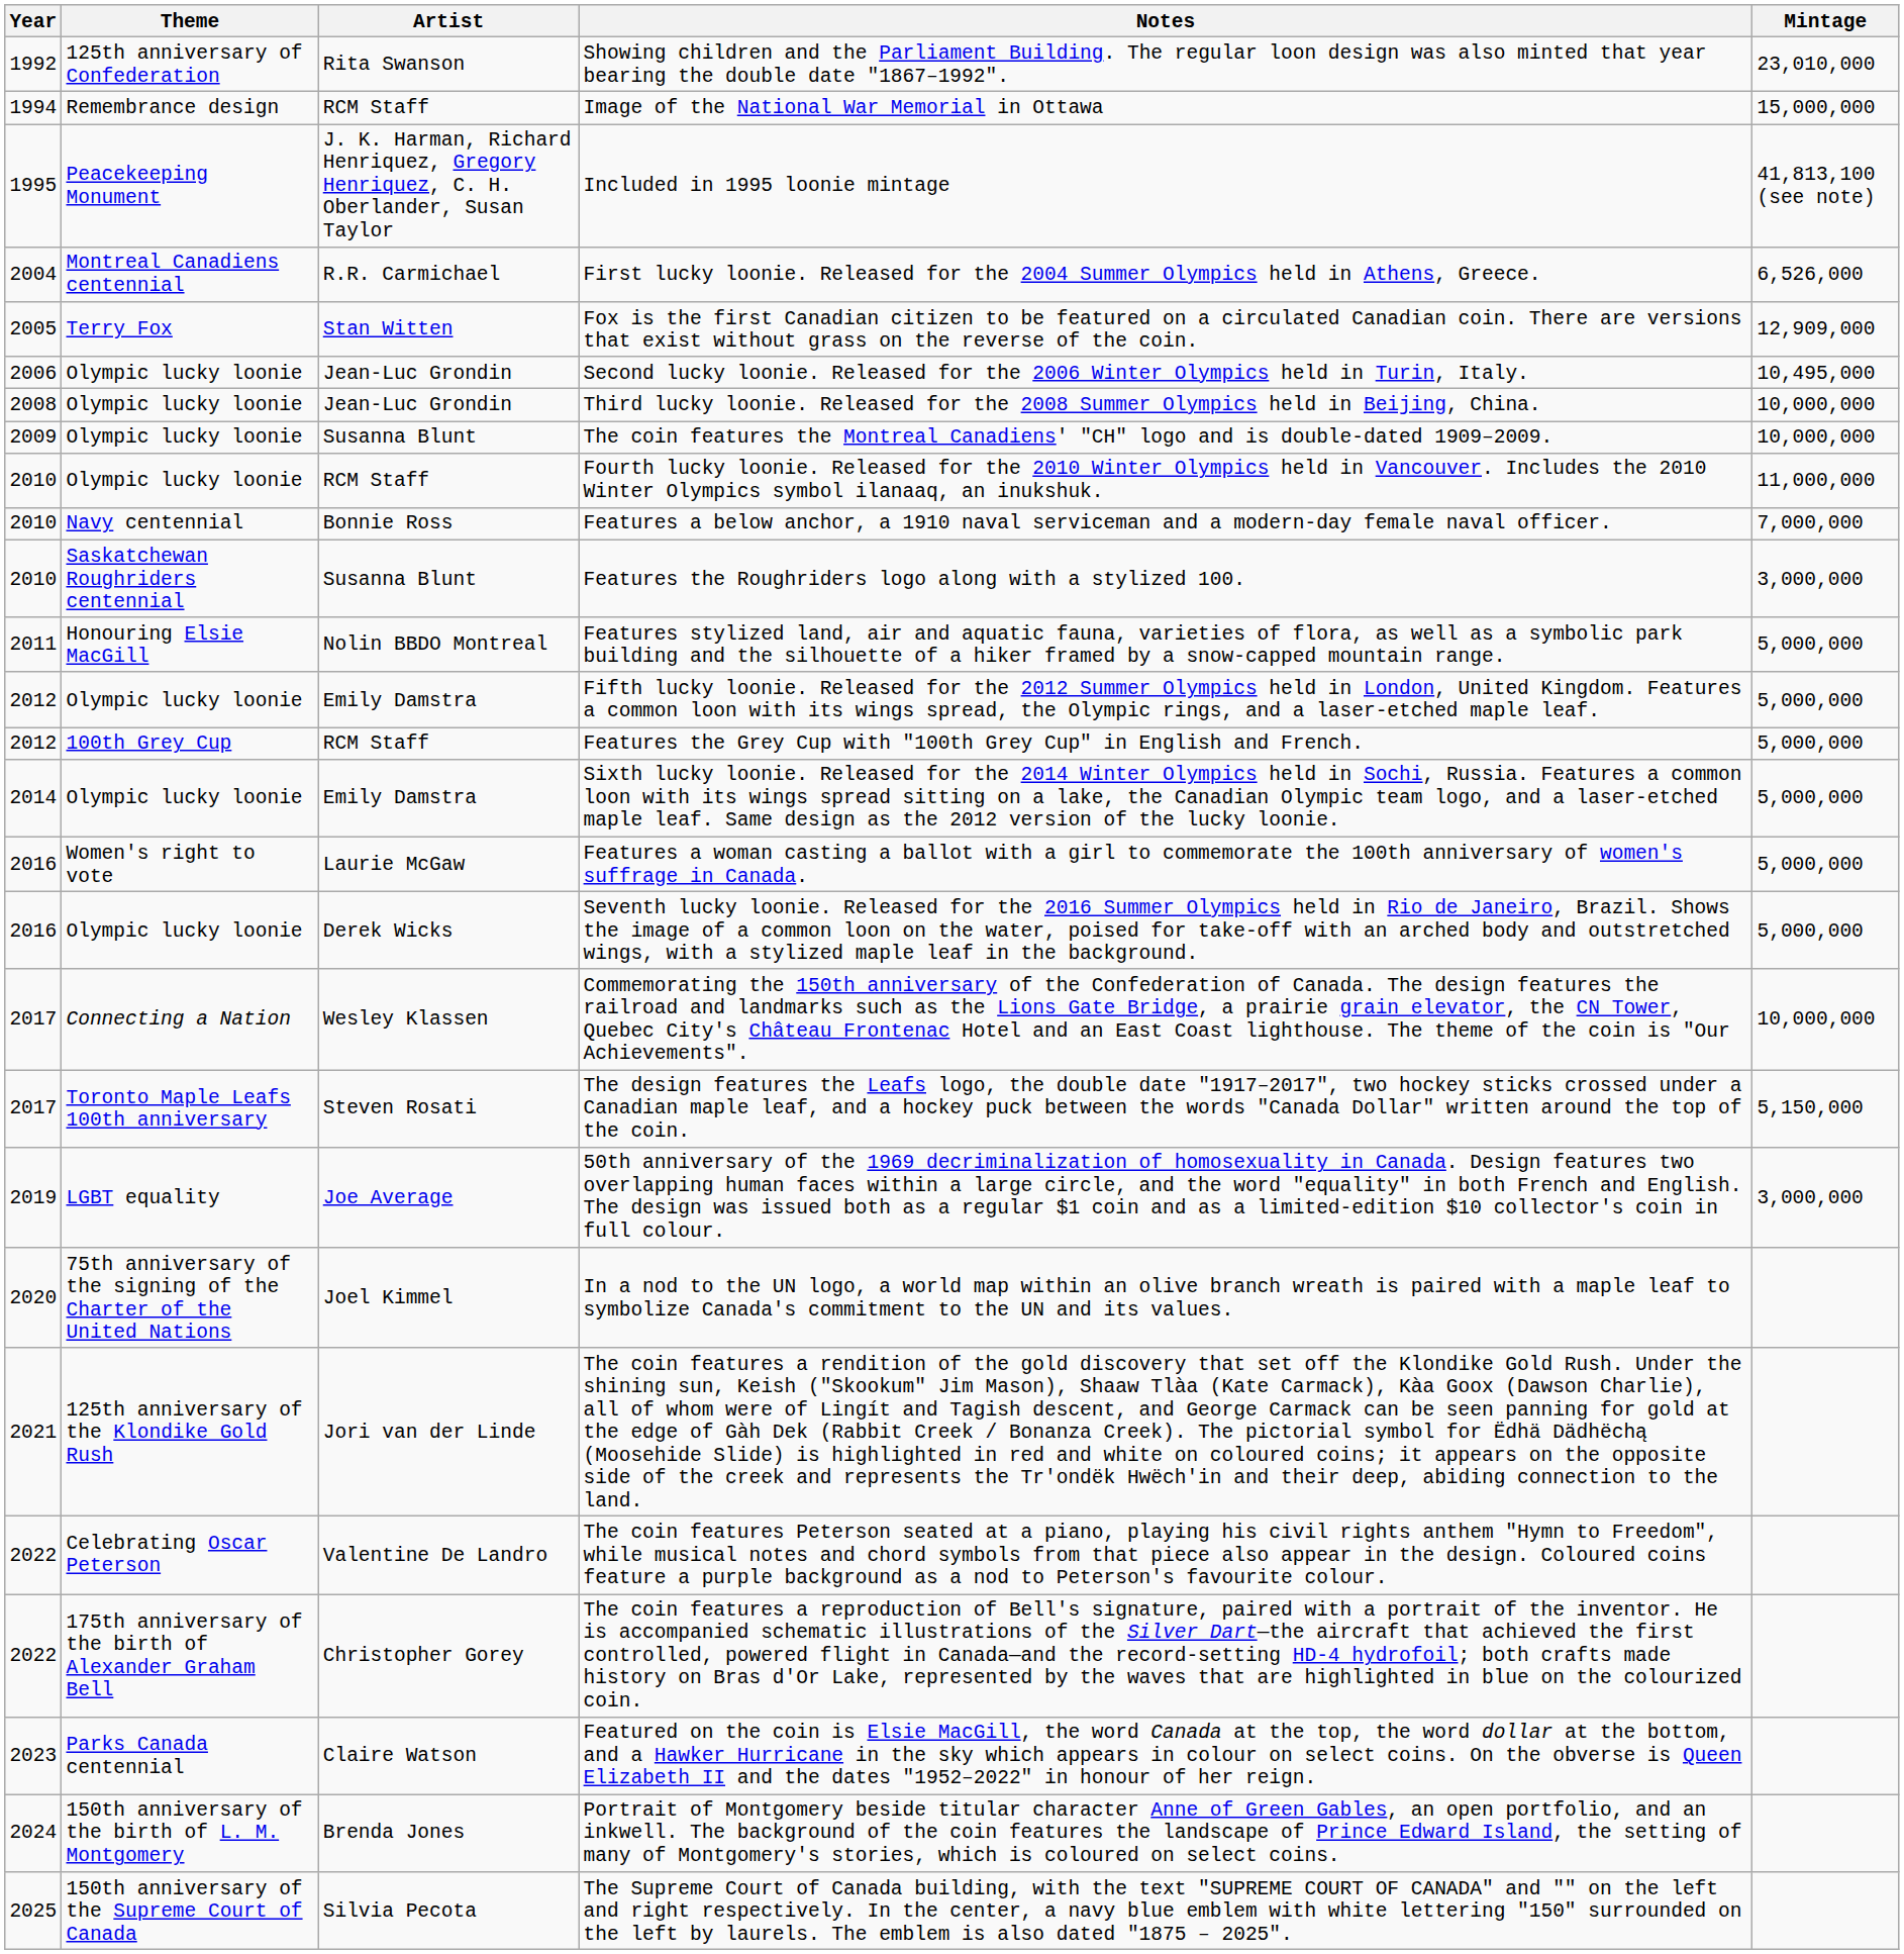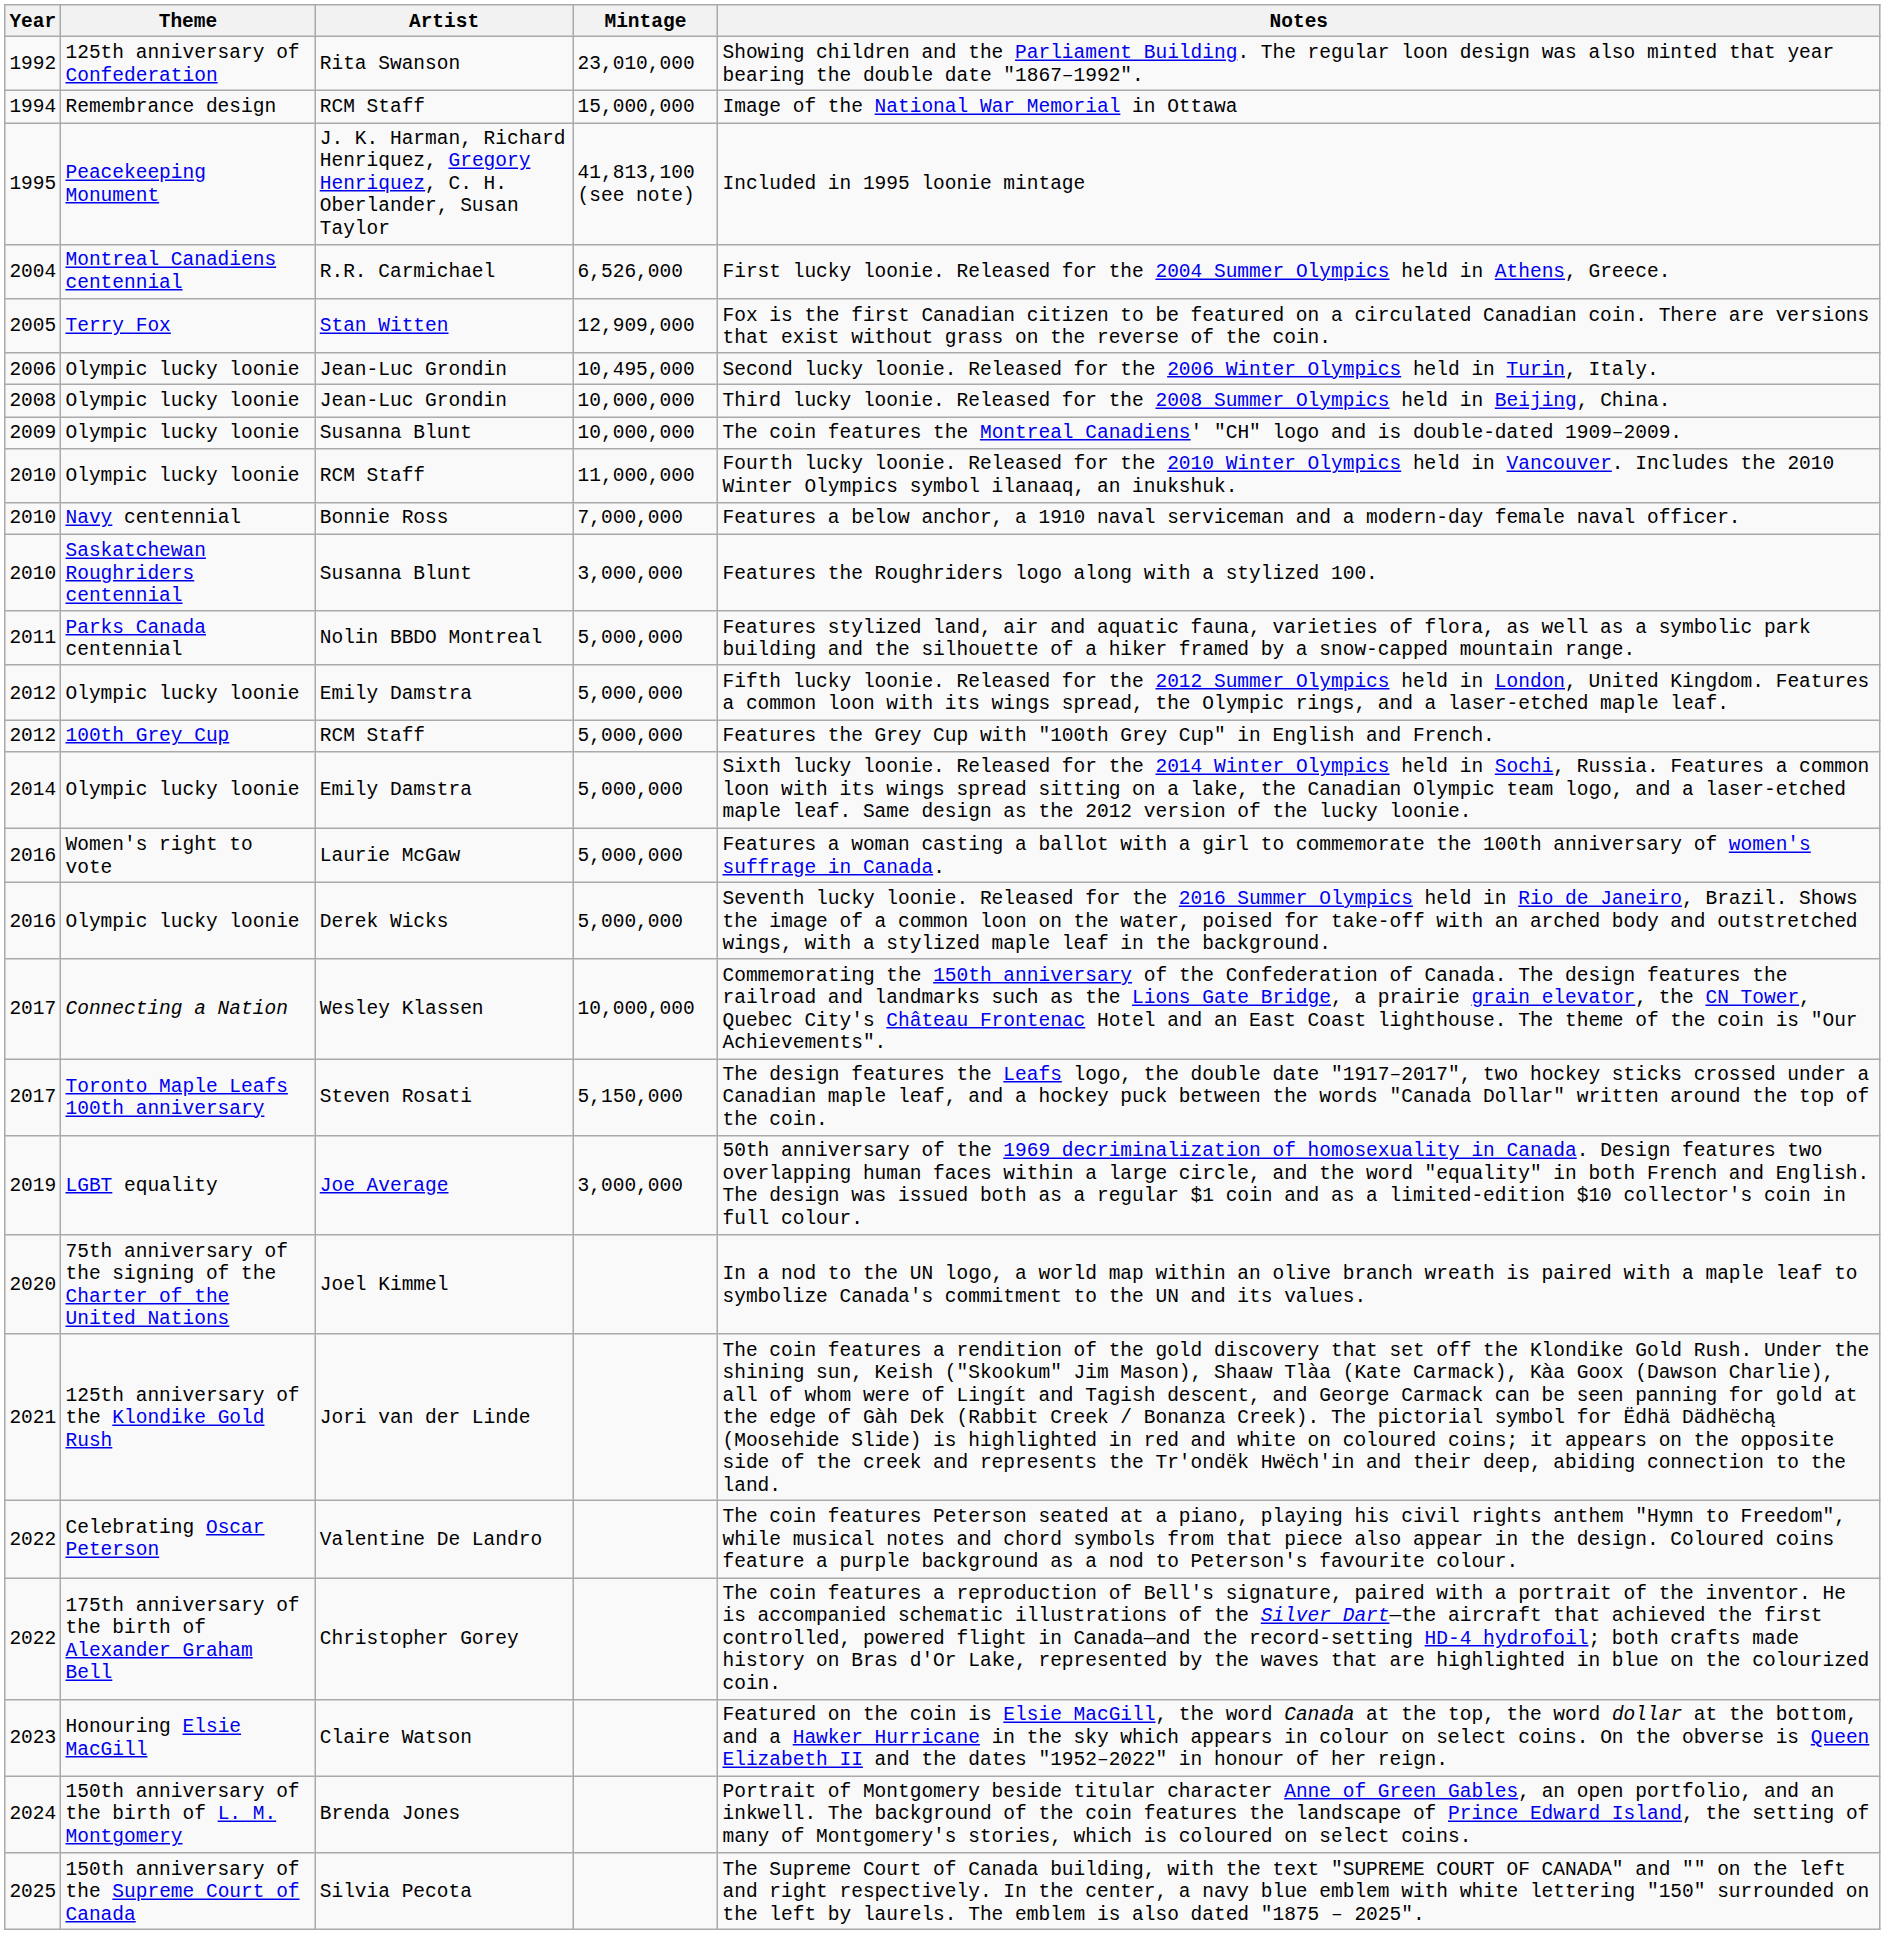columns swapped: Mintage <-> Notes
Nolin BBDO Montreal | Theme: Honouring Elsie MacGill -> Parks Canada centennial
Claire Watson | Theme: Parks Canada centennial -> Honouring Elsie MacGill
